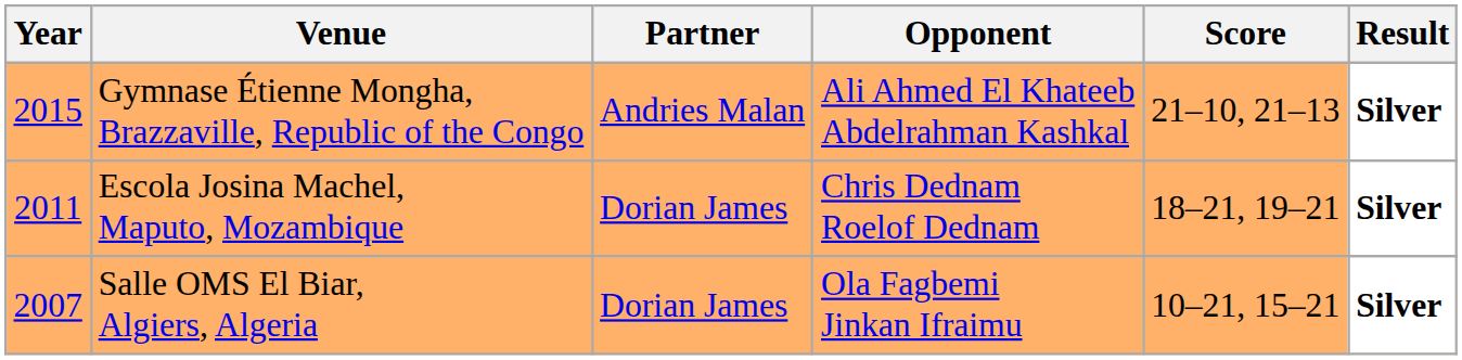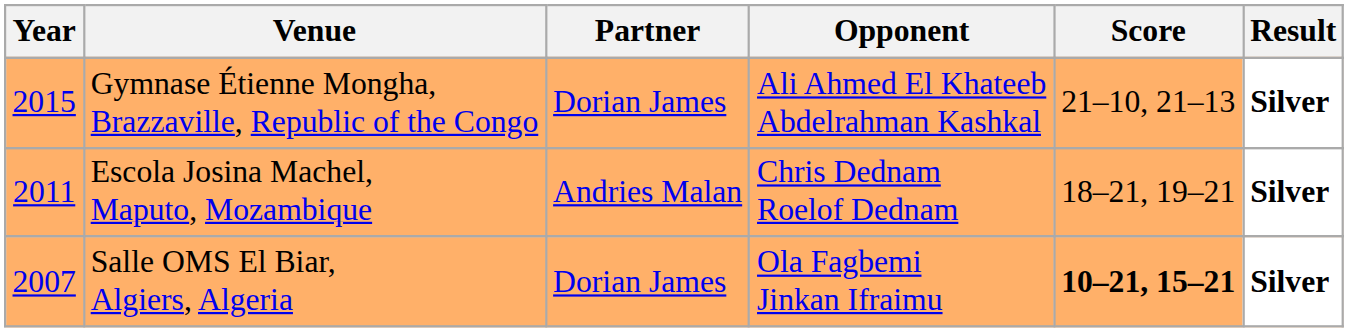Gymnase Étienne Mongha, Brazzaville, Republic of the Congo | Partner: Andries Malan -> Dorian James
Escola Josina Machel, Maputo, Mozambique | Partner: Dorian James -> Andries Malan
Salle OMS El Biar, Algiers, Algeria | Score: normal -> bold
